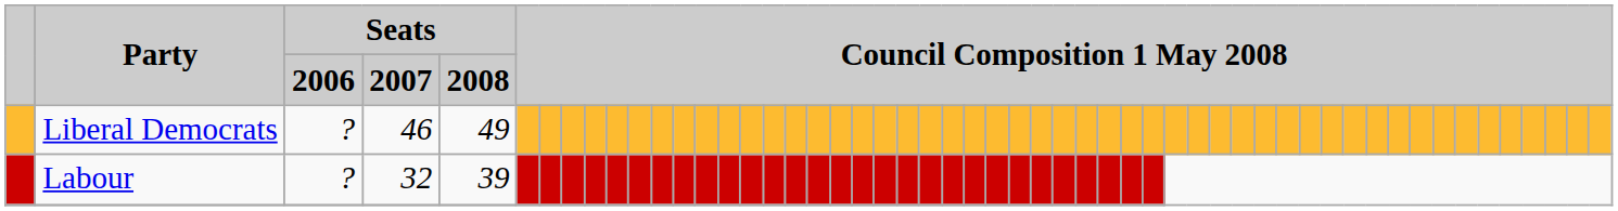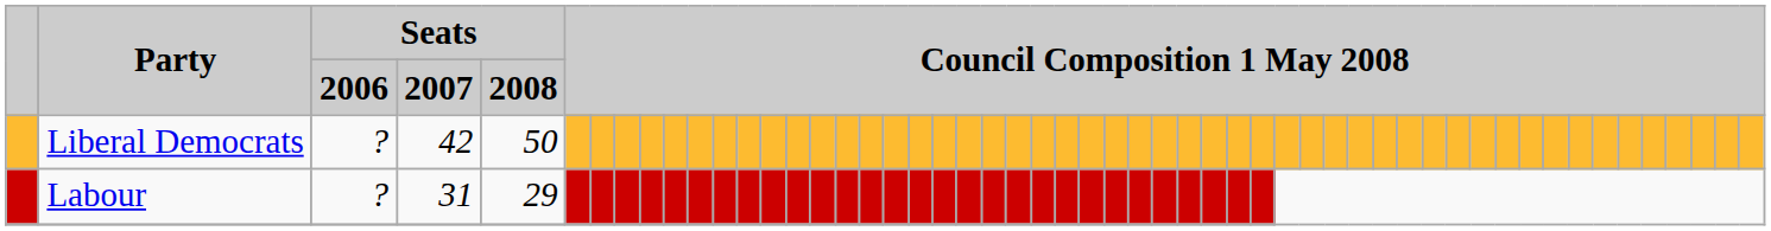Liberal Democrats | Seats / 2007: 46 -> 42
Liberal Democrats | Seats / 2008: 49 -> 50
Labour | Seats / 2007: 32 -> 31
Labour | Seats / 2008: 39 -> 29
